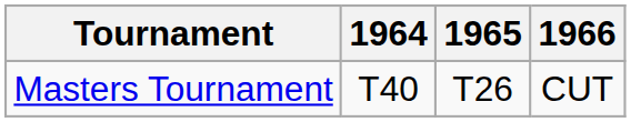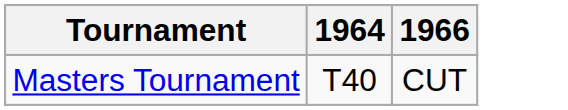- column: 1965 | T26
